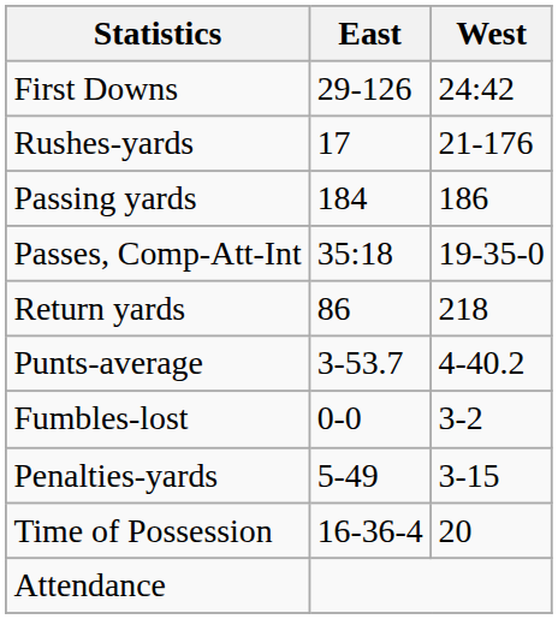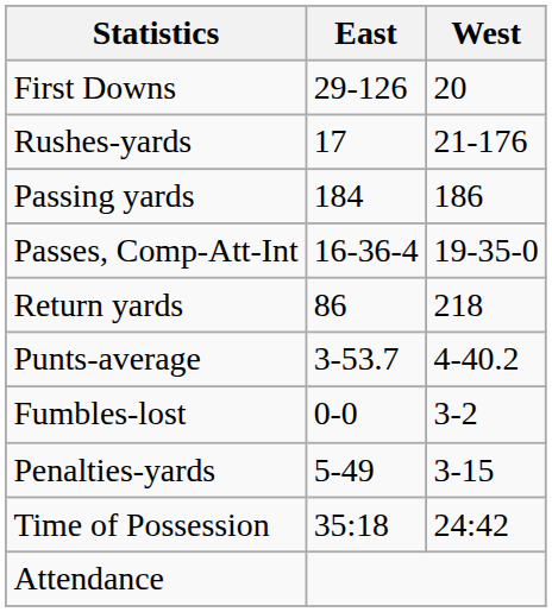First Downs | West: 24:42 -> 20
Passes, Comp-Att-Int | East: 35:18 -> 16-36-4
Time of Possession | East: 16-36-4 -> 35:18
Time of Possession | West: 20 -> 24:42
